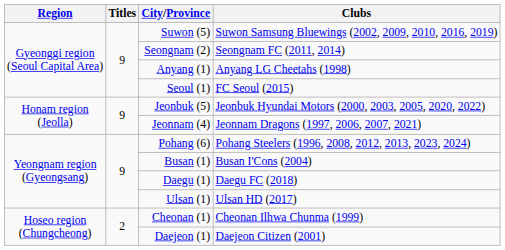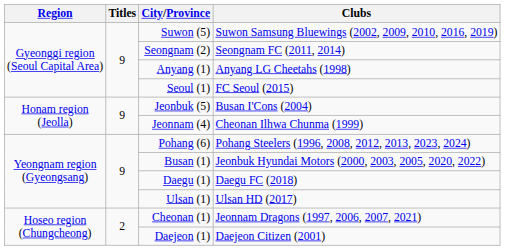Jeonbuk (5) | Clubs: Jeonbuk Hyundai Motors (2000, 2003, 2005, 2020, 2022) -> Busan I'Cons (2004)
Jeonnam (4) | Clubs: Jeonnam Dragons (1997, 2006, 2007, 2021) -> Cheonan Ilhwa Chunma (1999)
Busan (1) | Clubs: Busan I'Cons (2004) -> Jeonbuk Hyundai Motors (2000, 2003, 2005, 2020, 2022)
Cheonan (1) | Clubs: Cheonan Ilhwa Chunma (1999) -> Jeonnam Dragons (1997, 2006, 2007, 2021)
